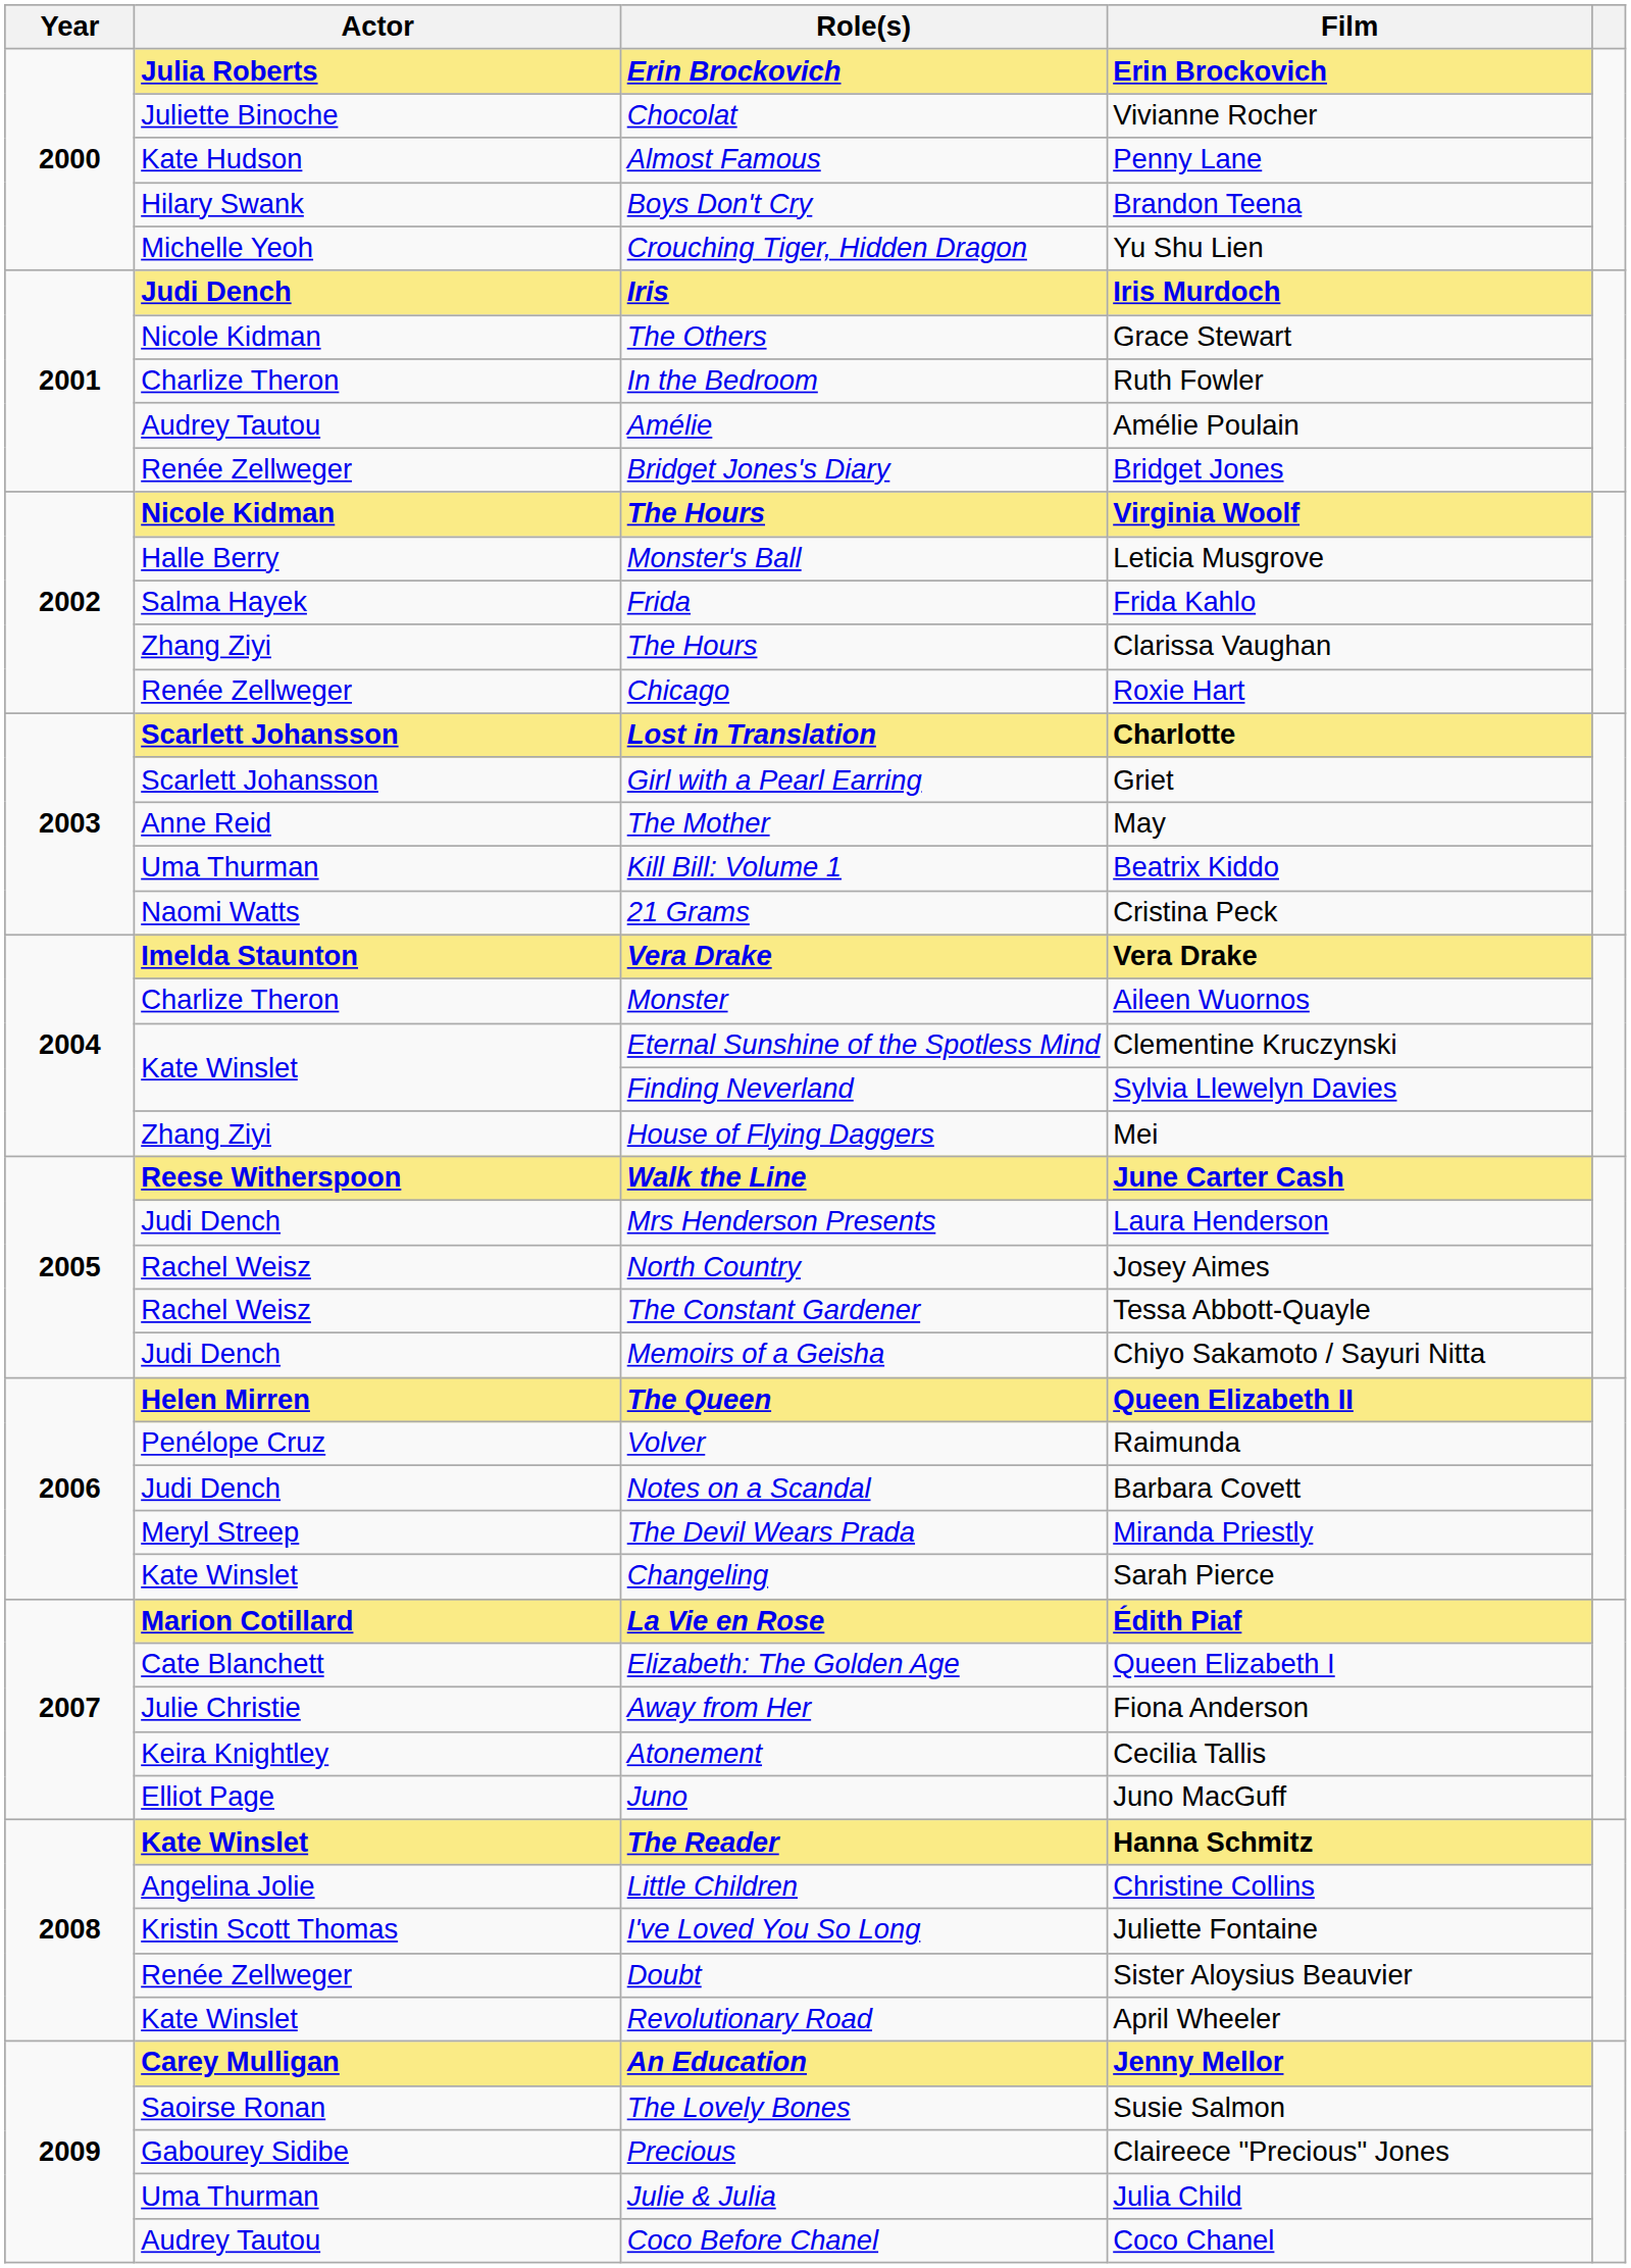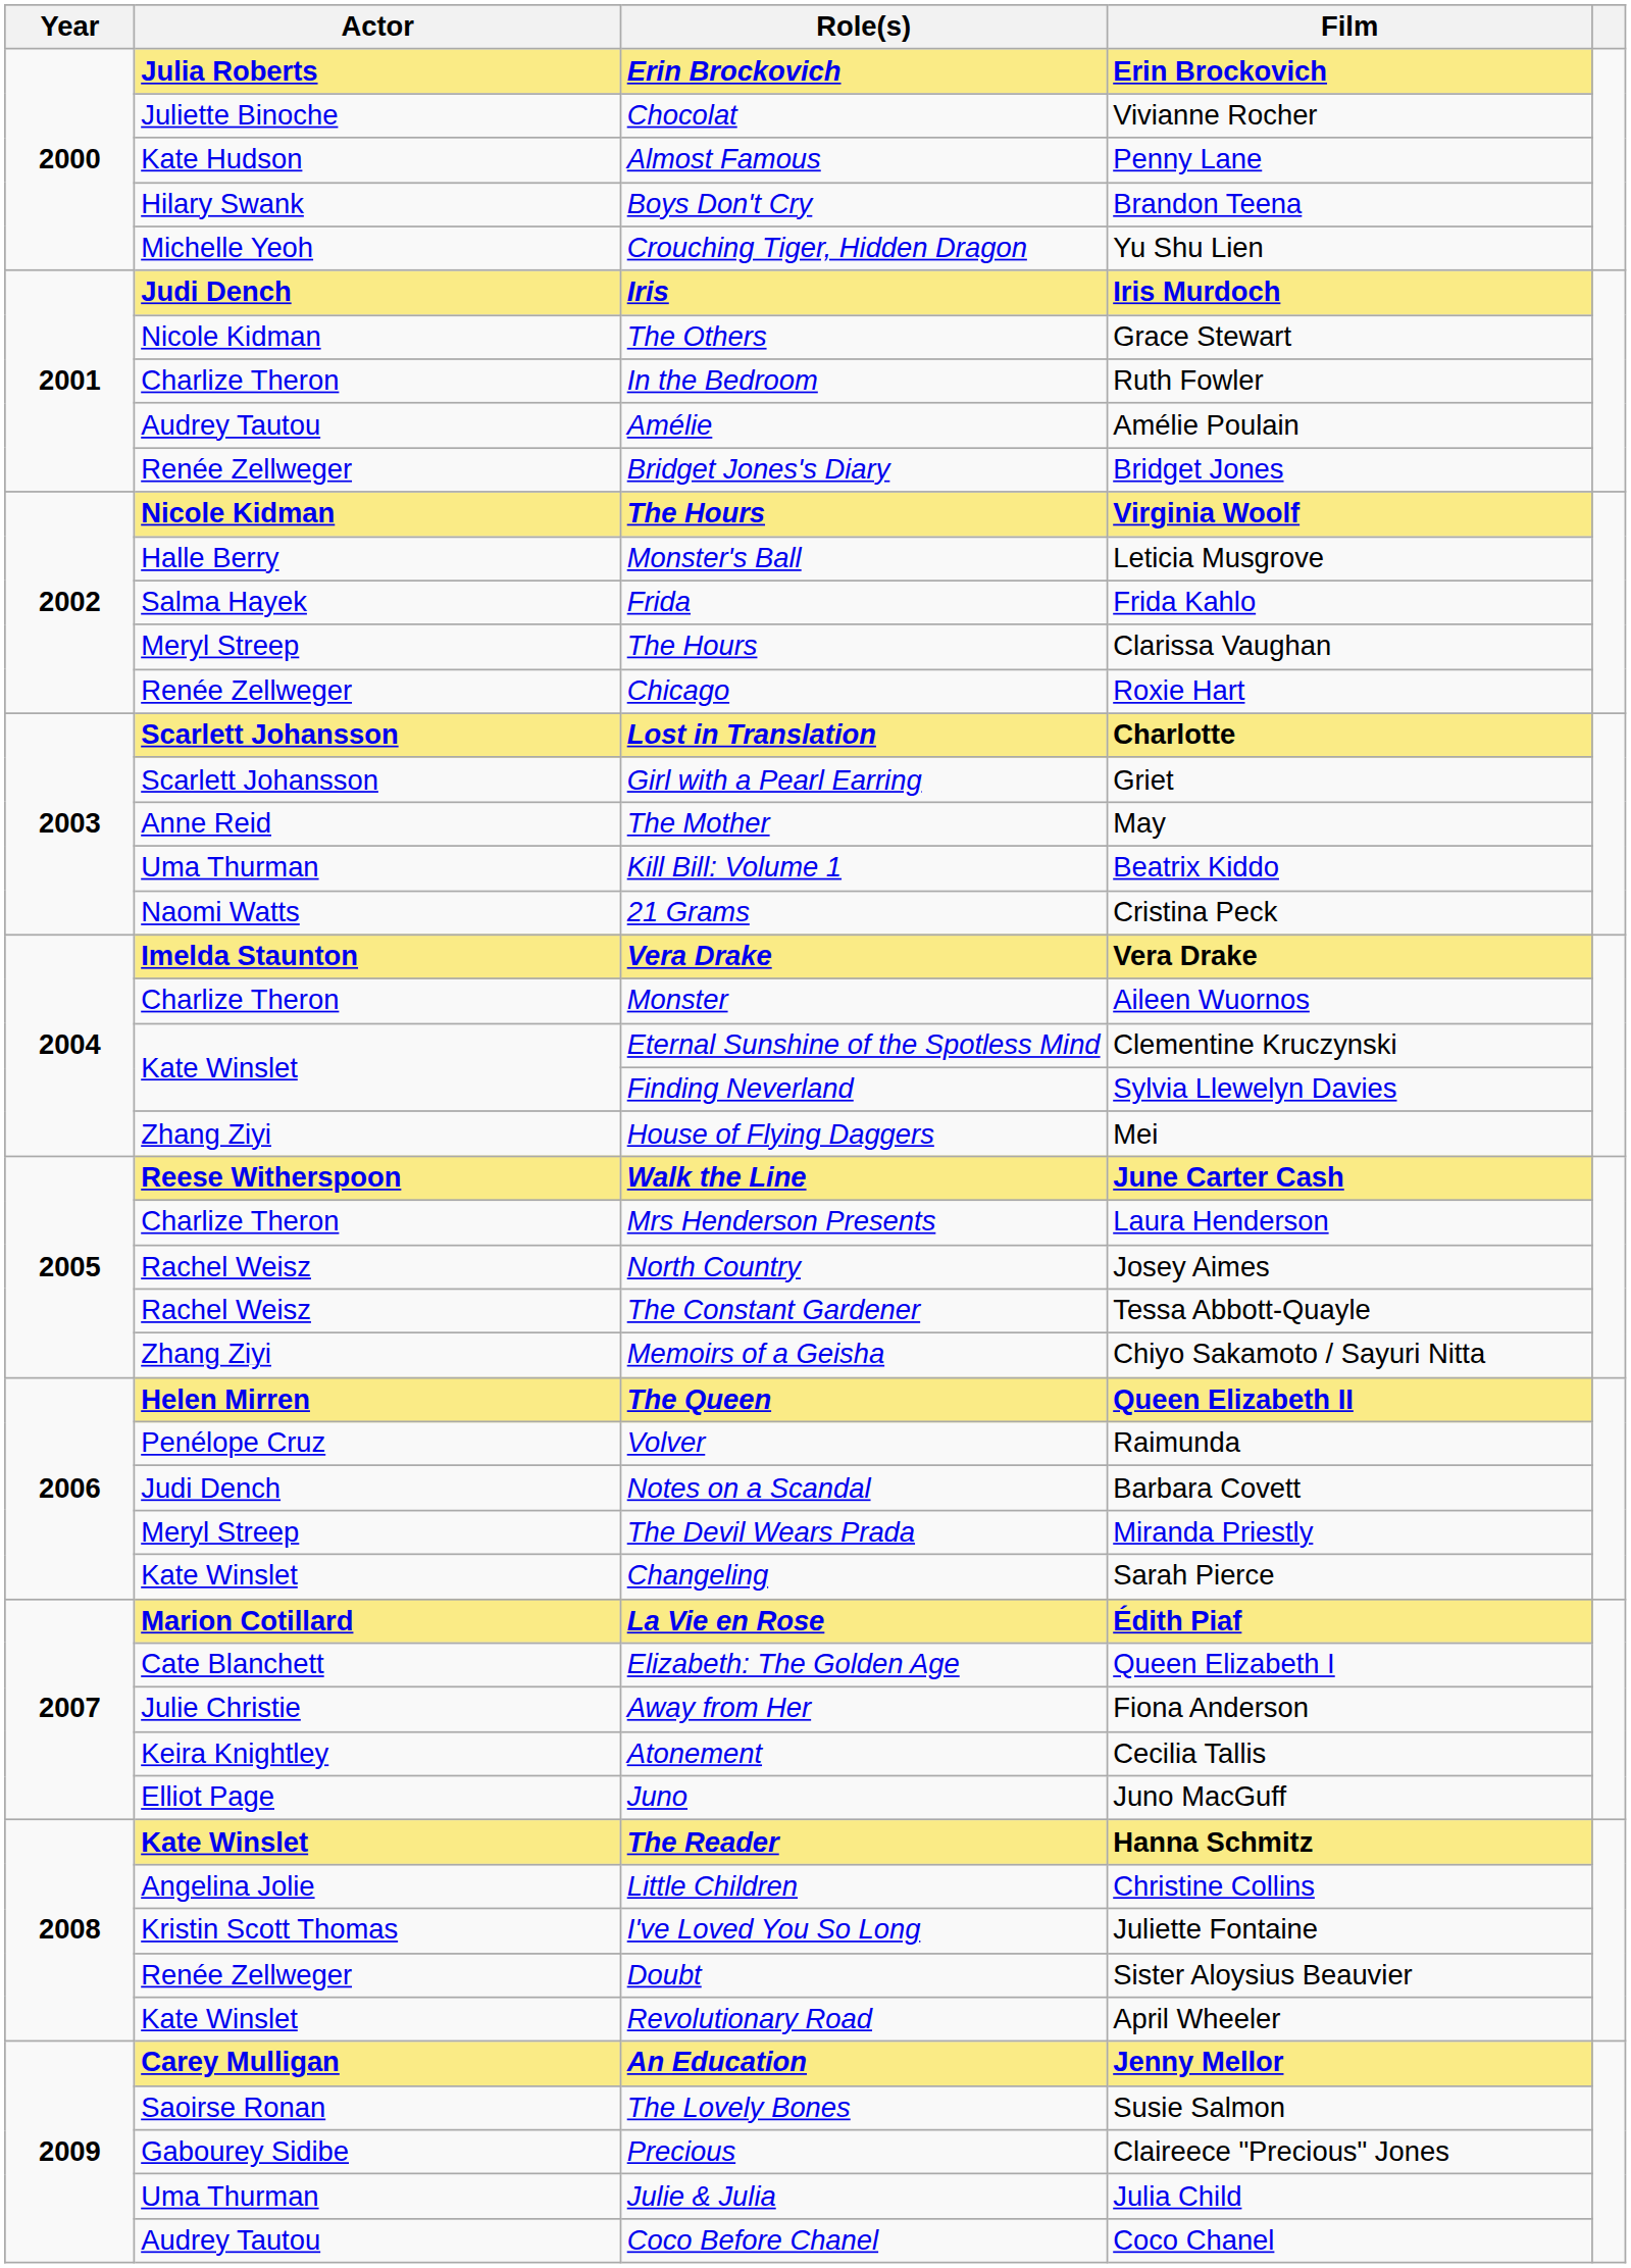Clarissa Vaughan | Actor: Zhang Ziyi -> Meryl Streep
Laura Henderson | Actor: Judi Dench -> Charlize Theron
Chiyo Sakamoto / Sayuri Nitta | Actor: Judi Dench -> Zhang Ziyi
